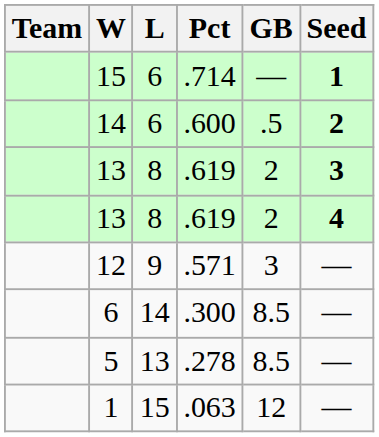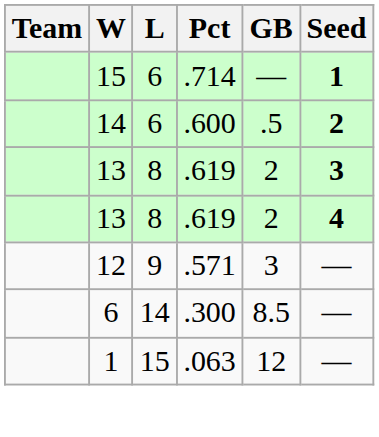- row: 5 | 13 | .278 | 8.5 | —
